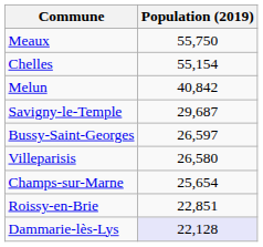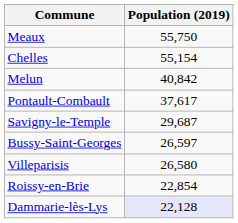+ row: Pontault-Combault | 37,617
- row: Champs-sur-Marne | 25,654
Roissy-en-Brie | Population (2019): 22,851 -> 22,854
